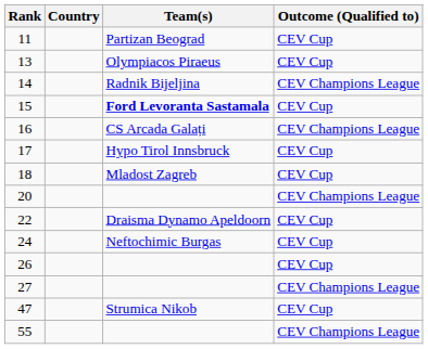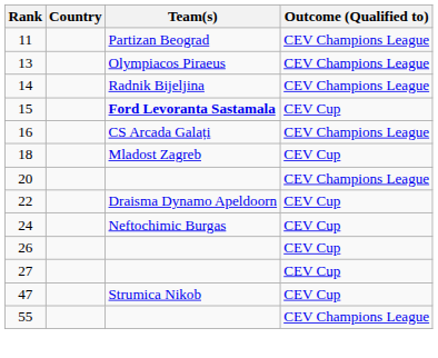11 | Outcome (Qualified to): CEV Cup -> CEV Champions League
13 | Outcome (Qualified to): CEV Cup -> CEV Champions League
- row: 17 | Hypo Tirol Innsbruck | CEV Cup
27 | Outcome (Qualified to): CEV Champions League -> CEV Cup
